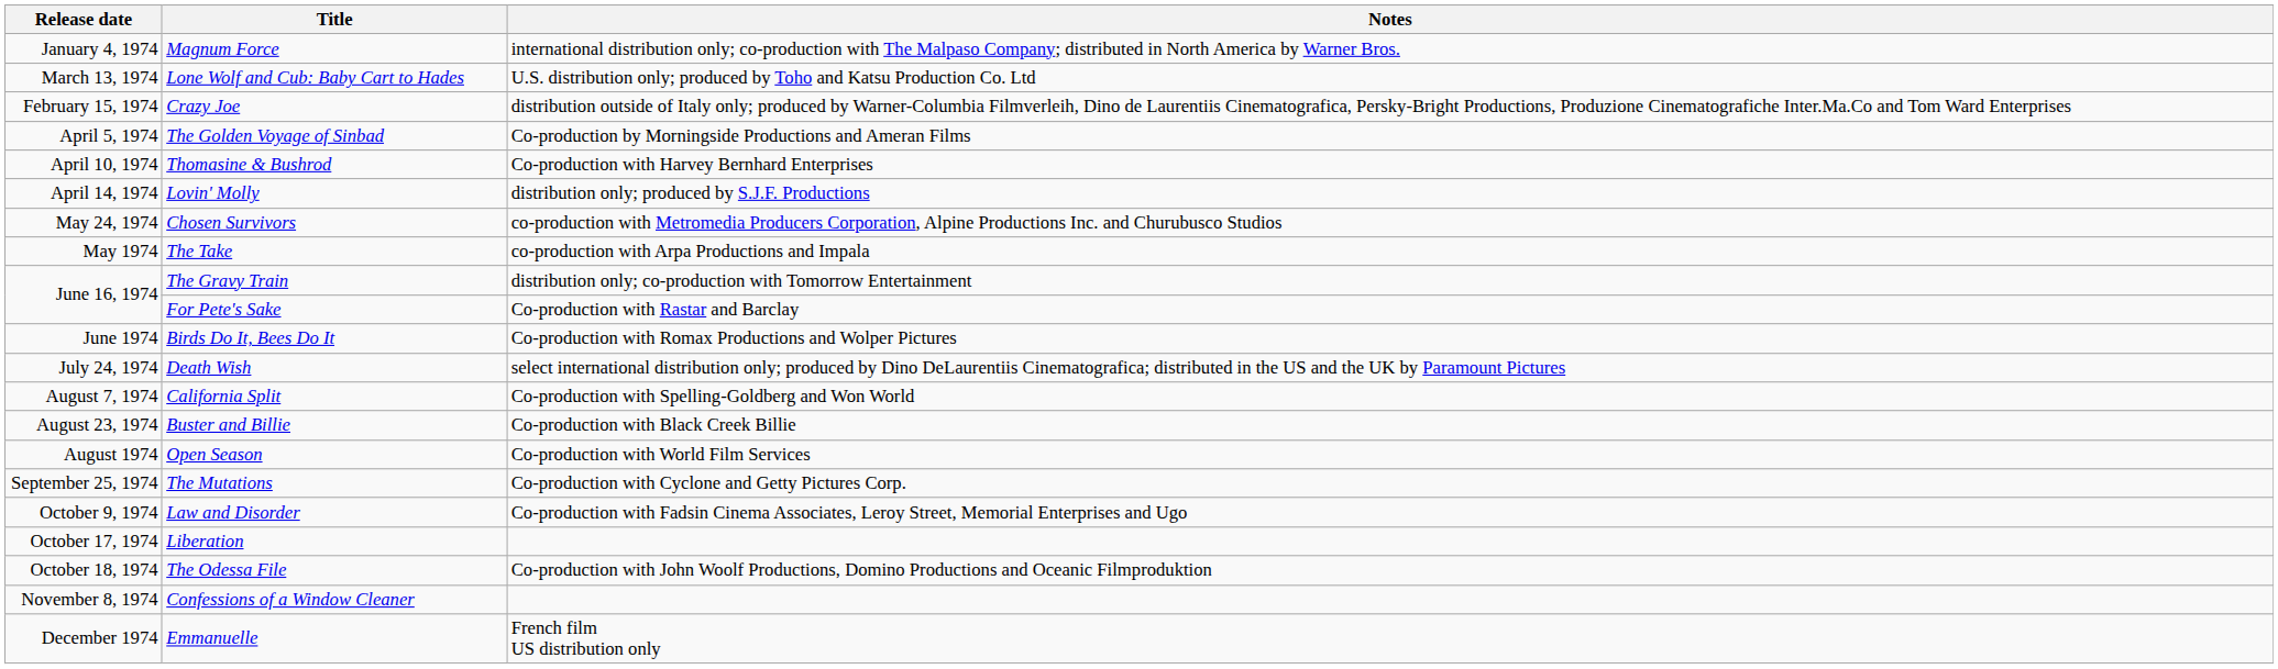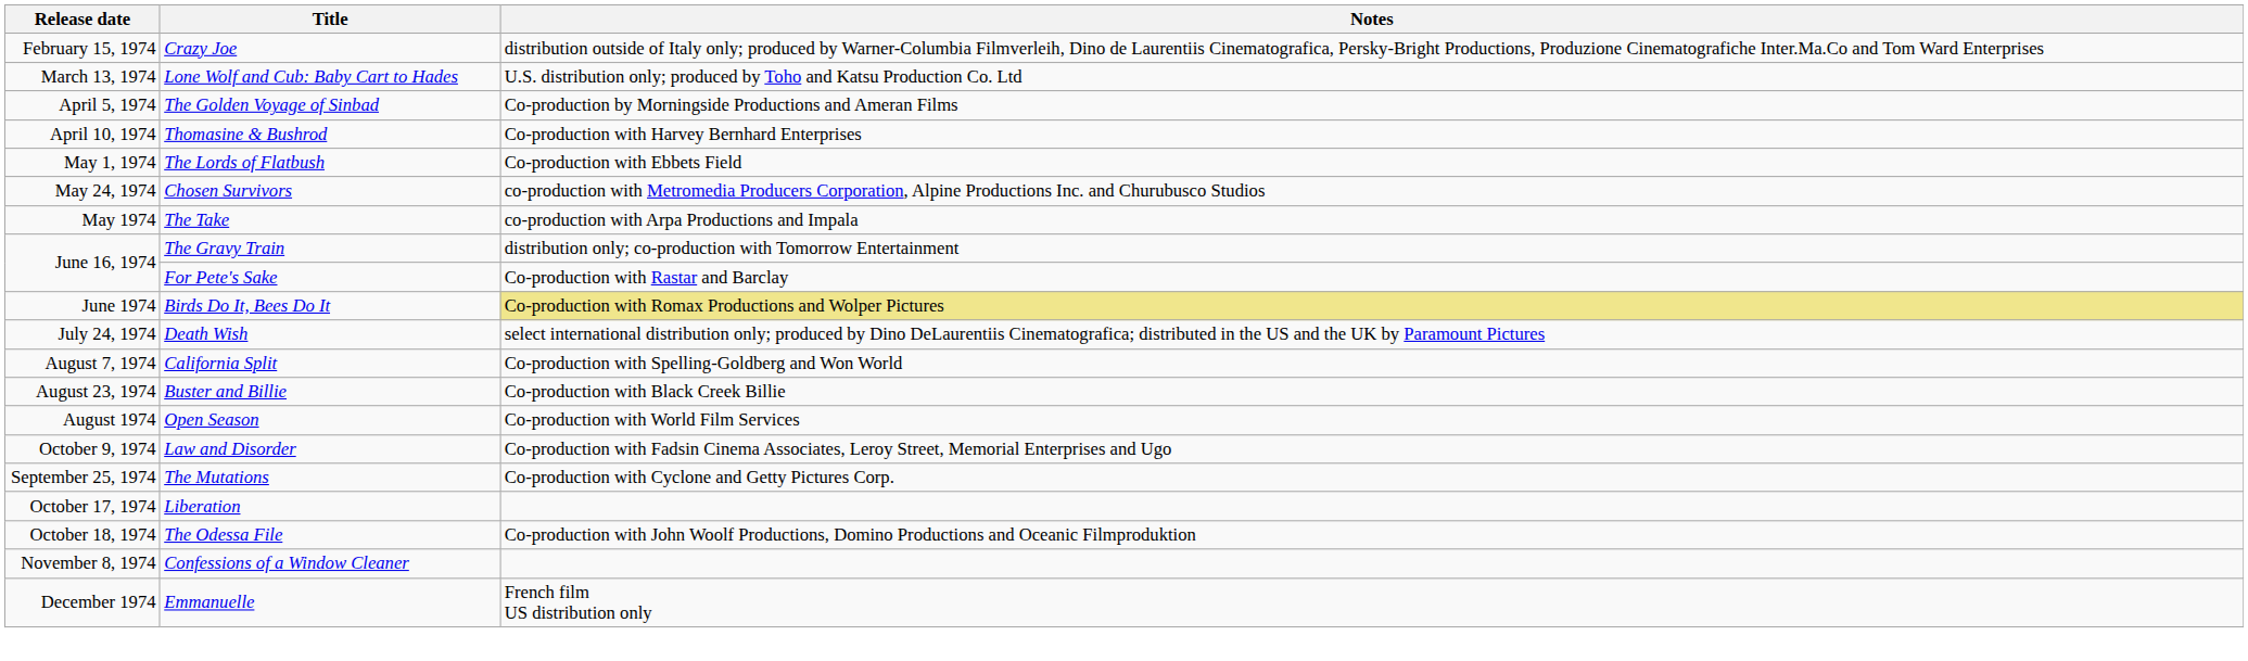- row: January 4, 1974 | Magnum Force | international distribution only; co-production with The Malpaso Company; distributed in North America by Warner Bros.
rows swapped: Crazy Joe <-> Lone Wolf and Cub: Baby Cart to Hades
- row: April 14, 1974 | Lovin' Molly | distribution only; produced by S.J.F. Productions
+ row: May 1, 1974 | The Lords of Flatbush | Co-production with Ebbets Field
Birds Do It, Bees Do It | Notes: no background -> khaki background
rows swapped: The Mutations <-> Law and Disorder
